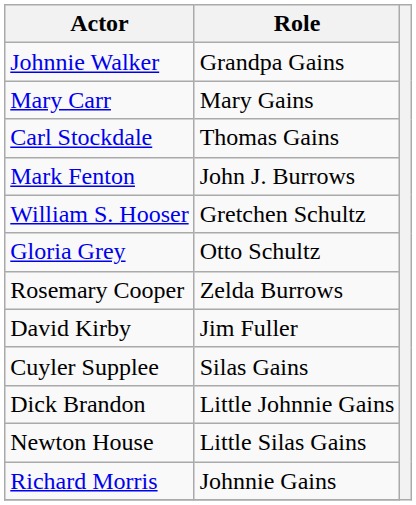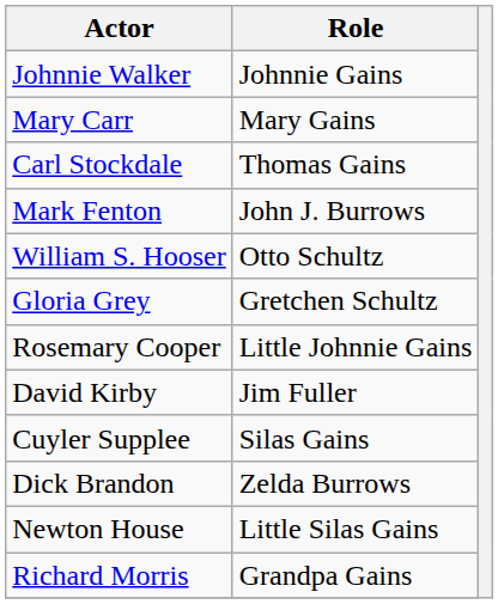Johnnie Walker | Role: Grandpa Gains -> Johnnie Gains
William S. Hooser | Role: Gretchen Schultz -> Otto Schultz
Gloria Grey | Role: Otto Schultz -> Gretchen Schultz
Rosemary Cooper | Role: Zelda Burrows -> Little Johnnie Gains
Dick Brandon | Role: Little Johnnie Gains -> Zelda Burrows
Richard Morris | Role: Johnnie Gains -> Grandpa Gains
